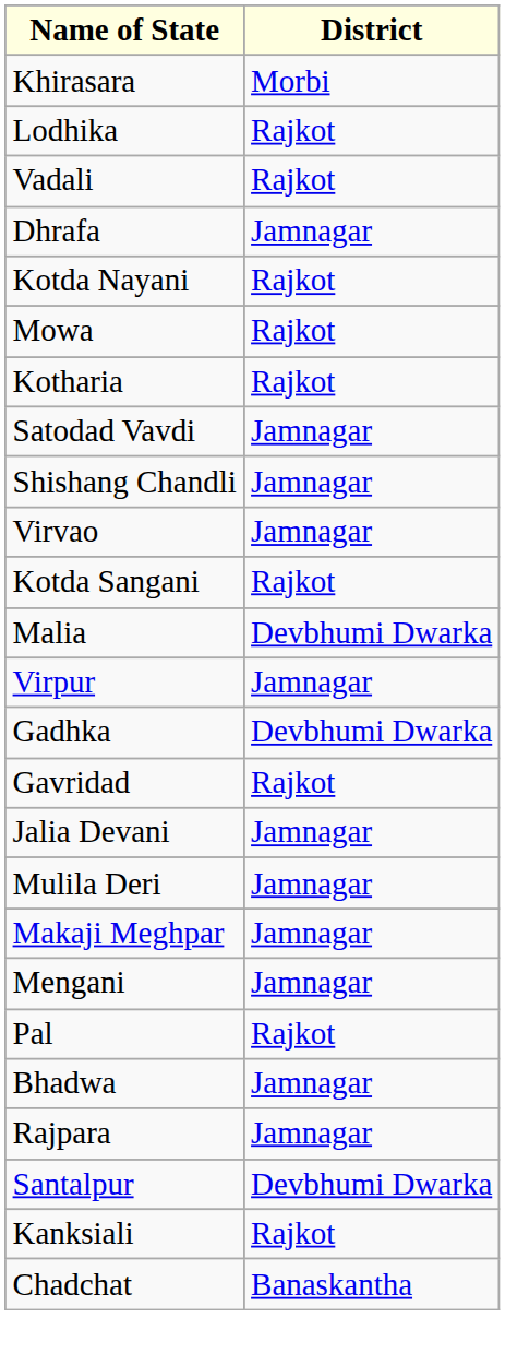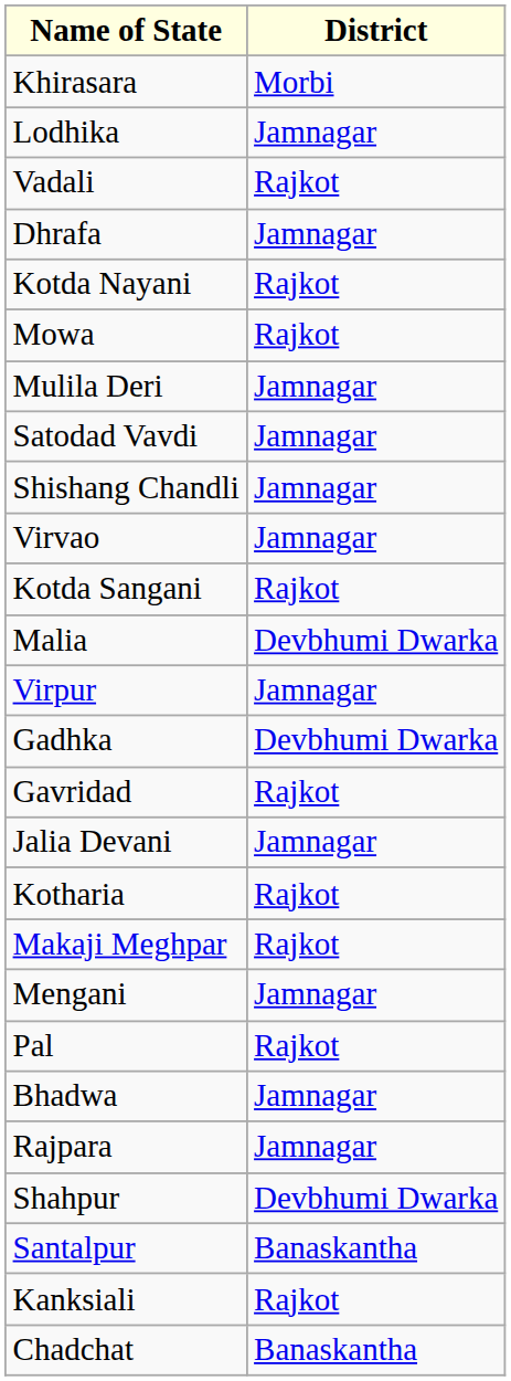Lodhika | District: Rajkot -> Jamnagar
rows swapped: Mulila Deri <-> Kotharia
Makaji Meghpar | District: Jamnagar -> Rajkot
+ row: Shahpur | Devbhumi Dwarka
Santalpur | District: Devbhumi Dwarka -> Banaskantha
